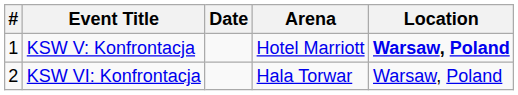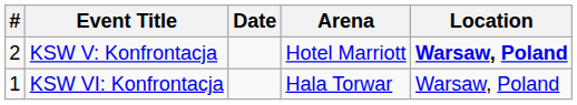KSW V: Konfrontacja | #: 1 -> 2
KSW VI: Konfrontacja | #: 2 -> 1
